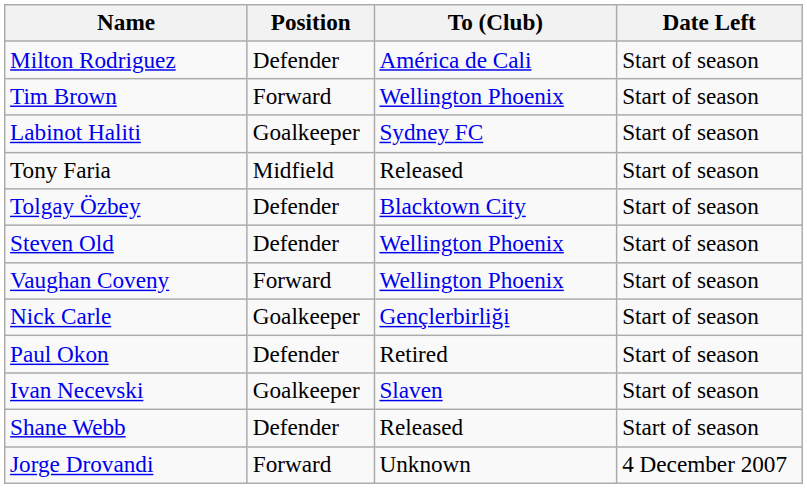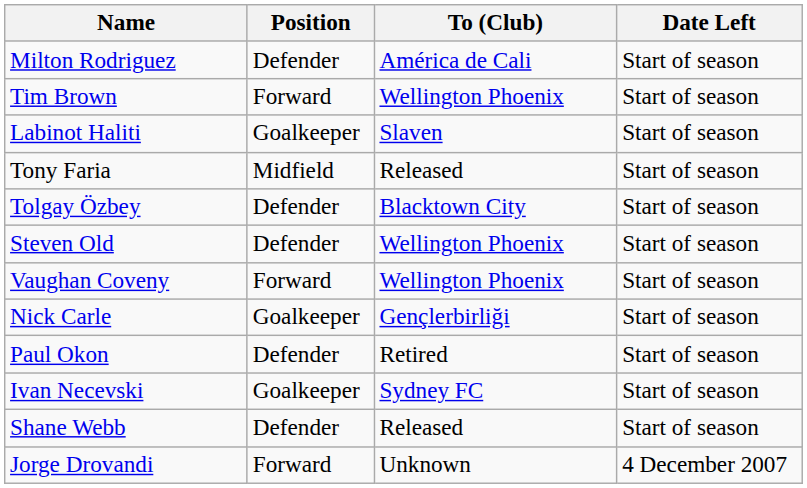Labinot Haliti | To (Club): Sydney FC -> Slaven
Ivan Necevski | To (Club): Slaven -> Sydney FC
